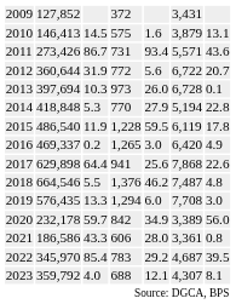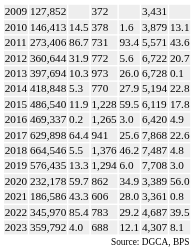2010 | column 4: 575 -> 378
2011 | column 2: 273,426 -> 273,406
2020 | column 4: 842 -> 862
